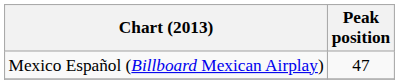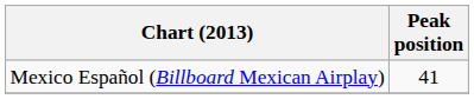Mexico Español (Billboard Mexican Airplay) | Peak position: 47 -> 41
